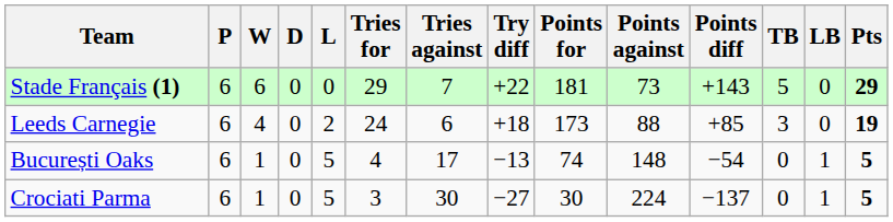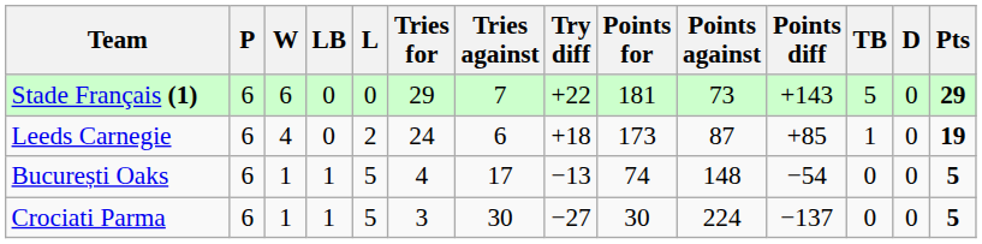columns swapped: D <-> LB
Leeds Carnegie | Points against: 88 -> 87
Leeds Carnegie | TB: 3 -> 1
